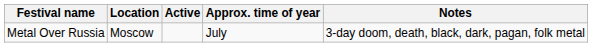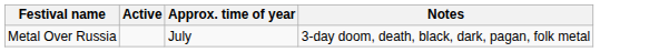- column: Location | Moscow
